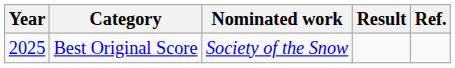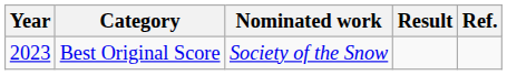Best Original Score | Year: 2025 -> 2023
